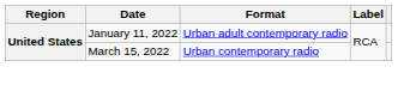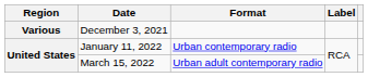+ row: Various | December 3, 2021
January 11, 2022 | Format: Urban adult contemporary radio -> Urban contemporary radio
March 15, 2022 | Format: Urban contemporary radio -> Urban adult contemporary radio
